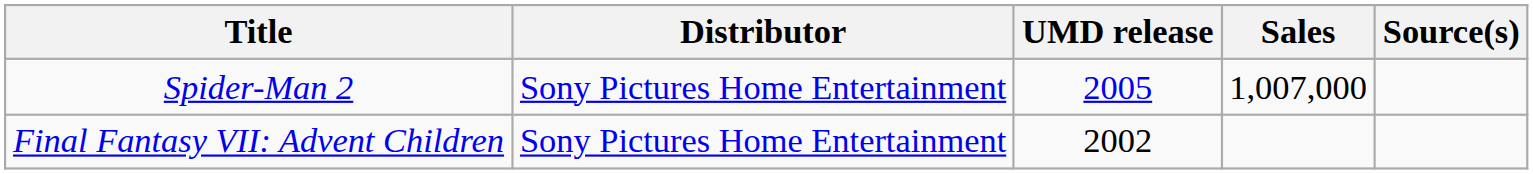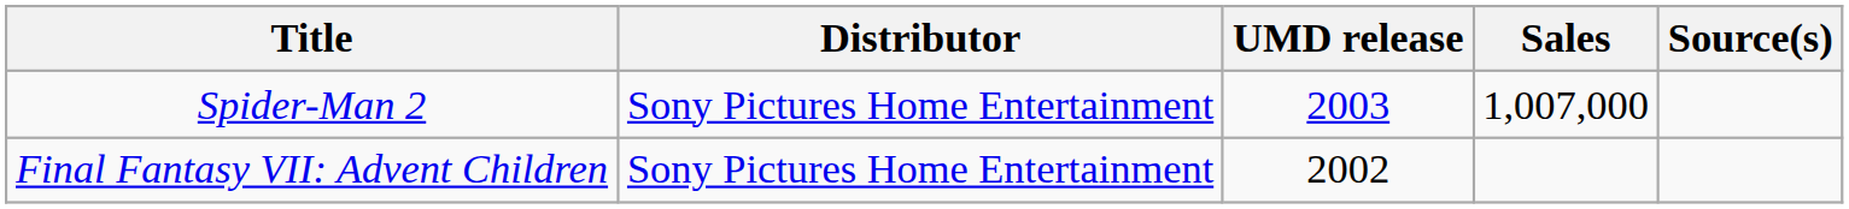Spider-Man 2 | UMD release: 2005 -> 2003
